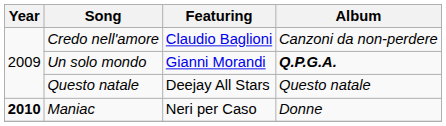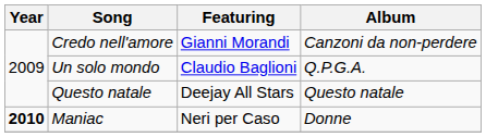Credo nell'amore | Featuring: Claudio Baglioni -> Gianni Morandi
Un solo mondo | Featuring: Gianni Morandi -> Claudio Baglioni
Un solo mondo | Album: bold -> normal
